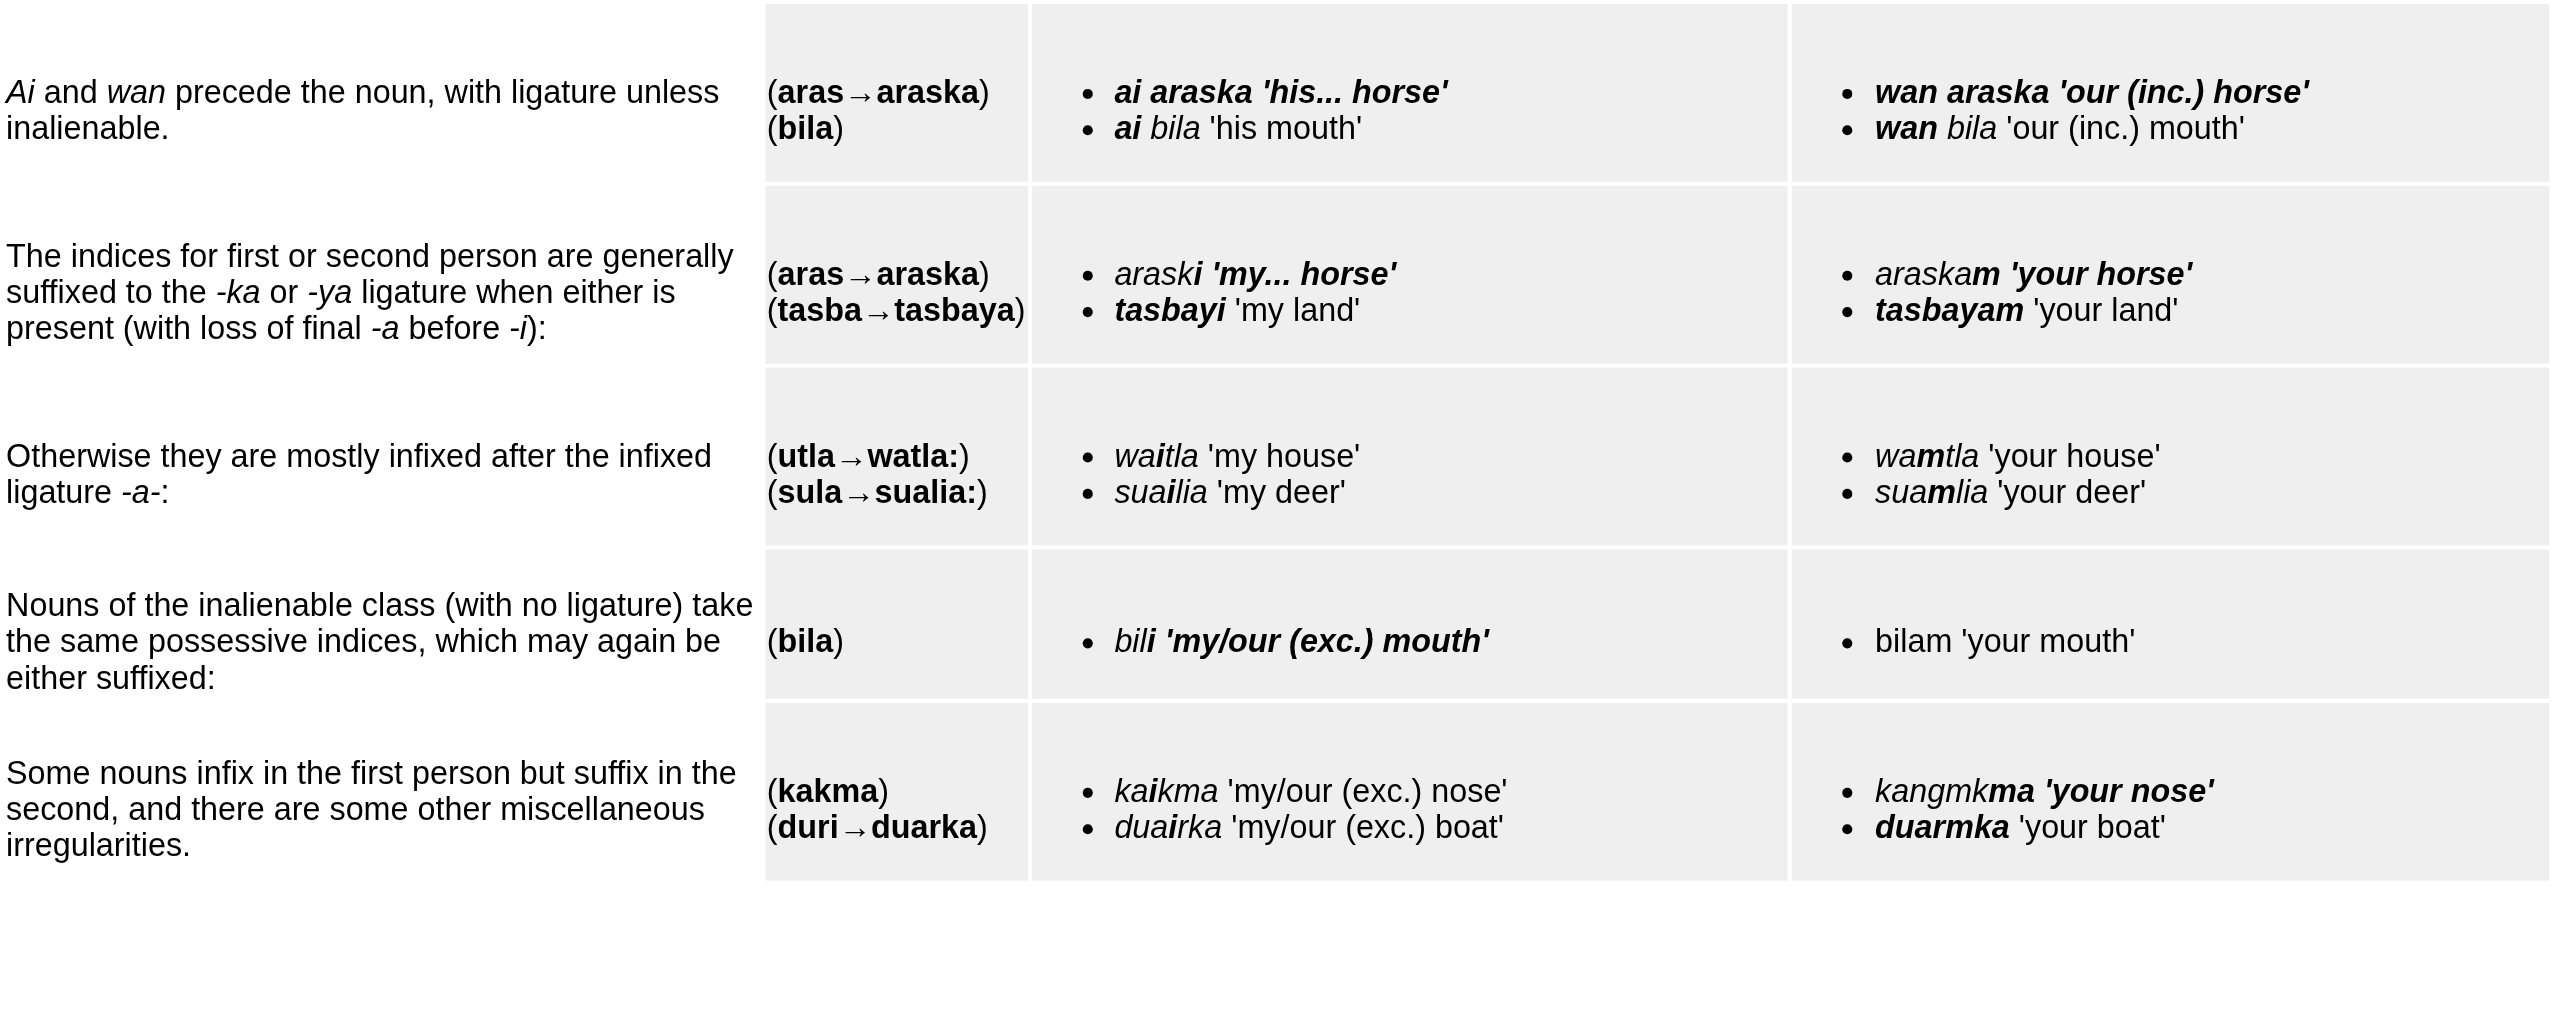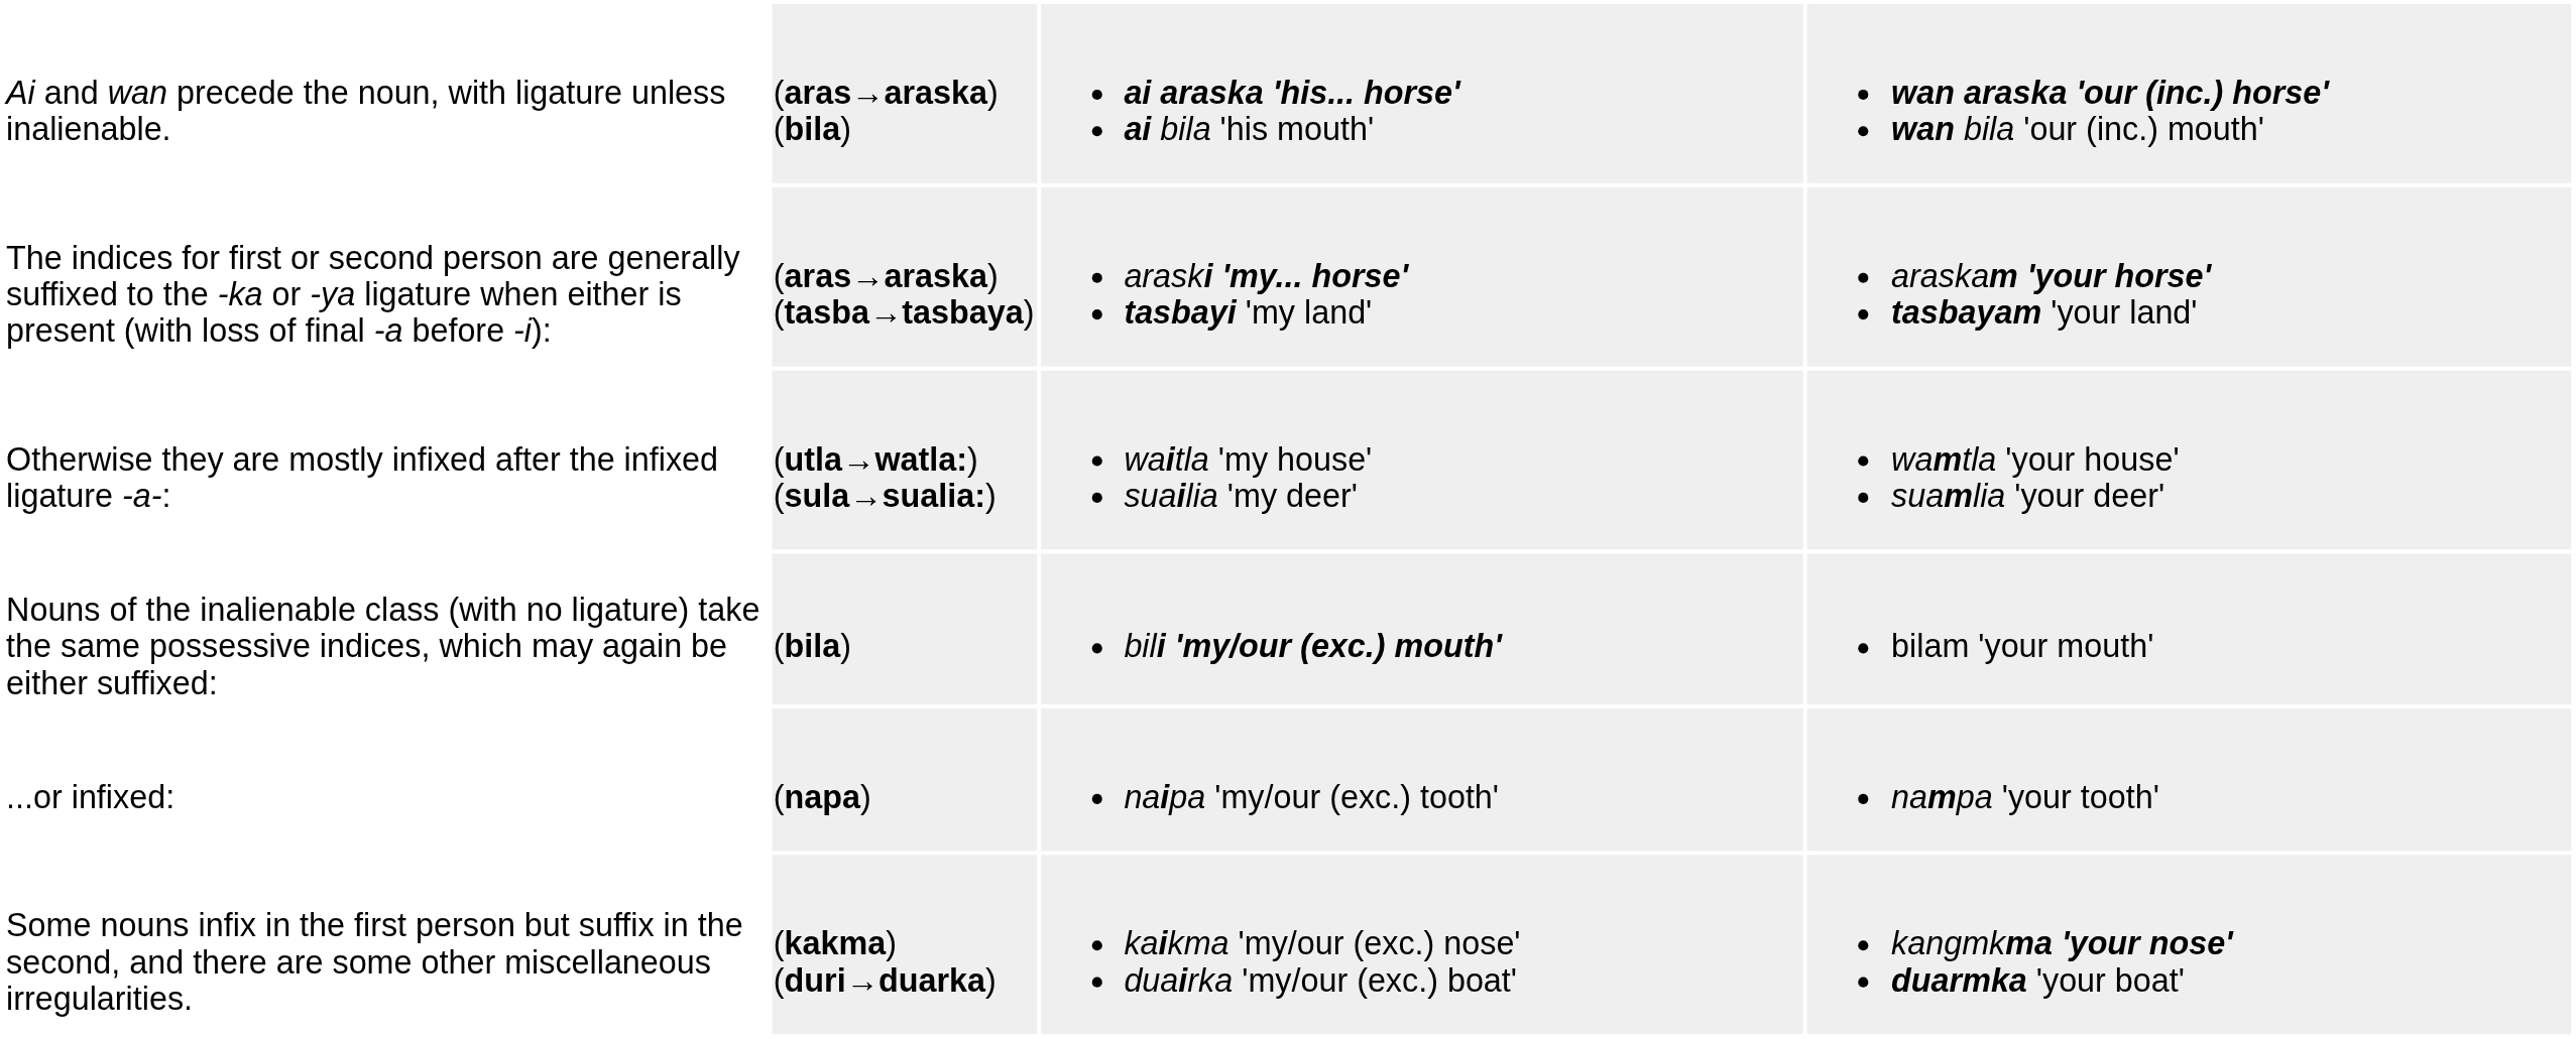+ row: ...or infixed: | (napa) | naipa 'my/our (exc.) tooth' | nampa 'your tooth'
